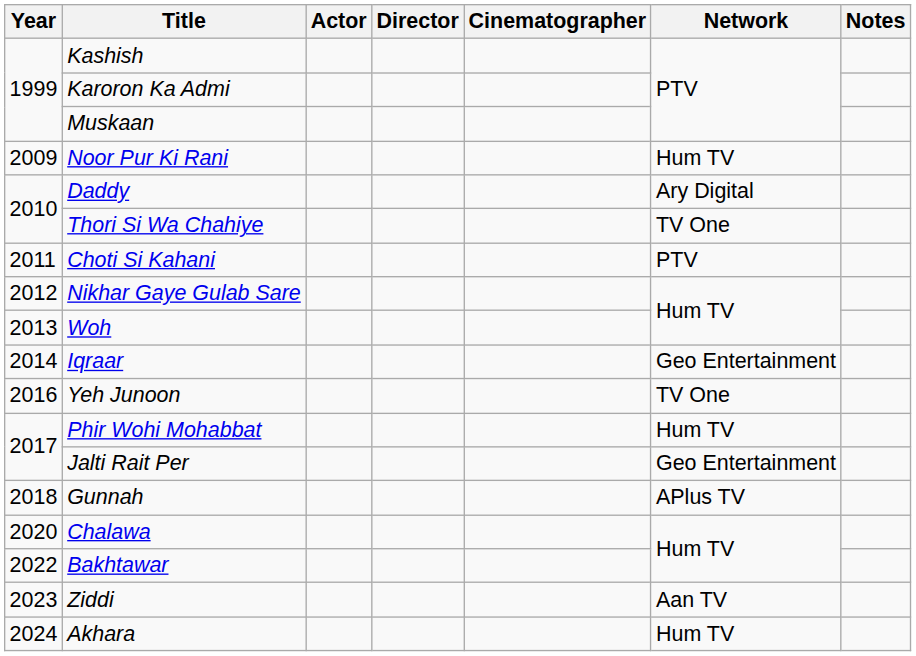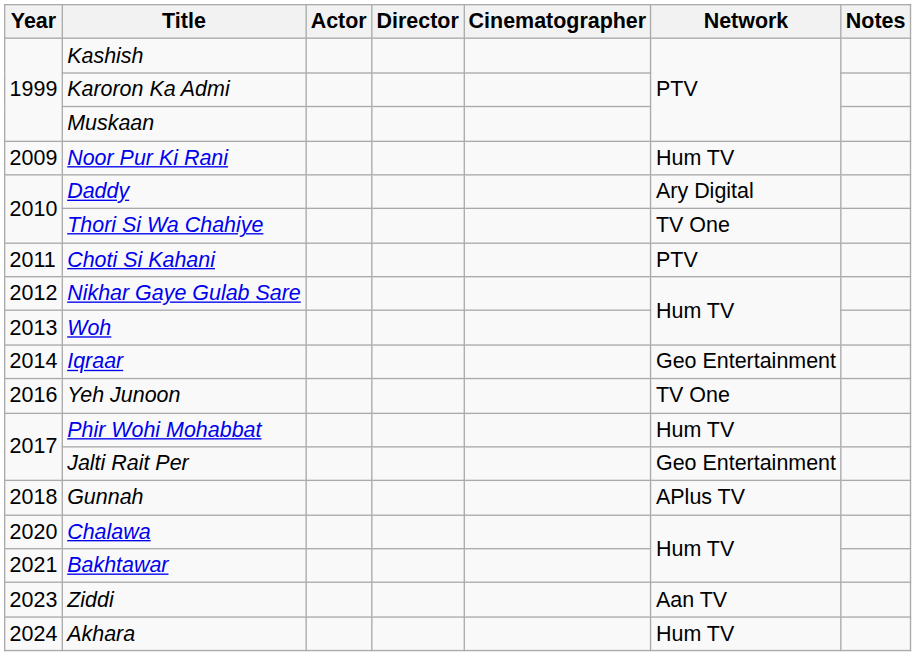Bakhtawar | Year: 2022 -> 2021
